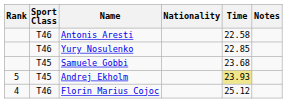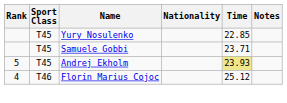- row: T46 | Antonis Aresti | 22.58
Yury Nosulenko | Sport Class: T46 -> T45
Samuele Gobbi | Time: 23.68 -> 23.71
